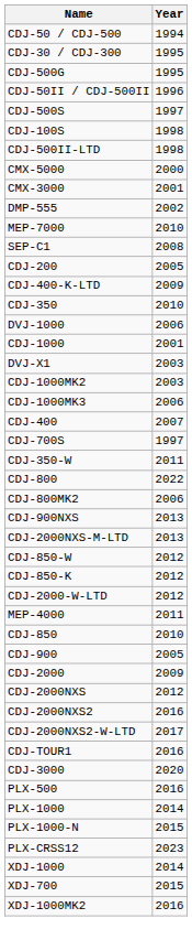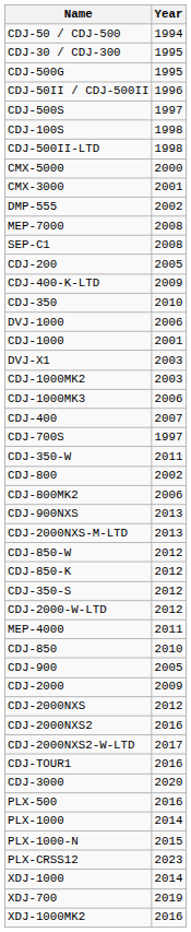MEP-7000 | Year: 2010 -> 2008
CDJ-800 | Year: 2022 -> 2002
+ row: CDJ-350-S | 2012
XDJ-700 | Year: 2015 -> 2019
